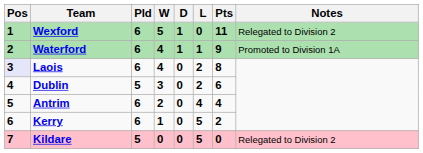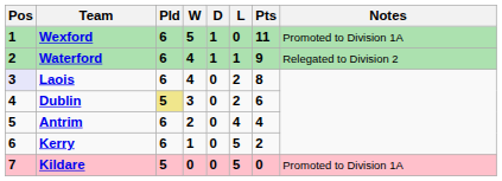Wexford | Notes: Relegated to Division 2 -> Promoted to Division 1A
Waterford | Notes: Promoted to Division 1A -> Relegated to Division 2
Dublin | Pld: no background -> khaki background
Kildare | Notes: Relegated to Division 2 -> Promoted to Division 1A
